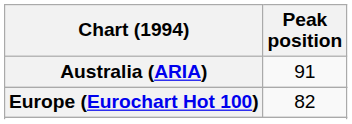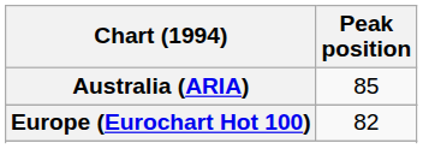Australia (ARIA) | Peak position: 91 -> 85
